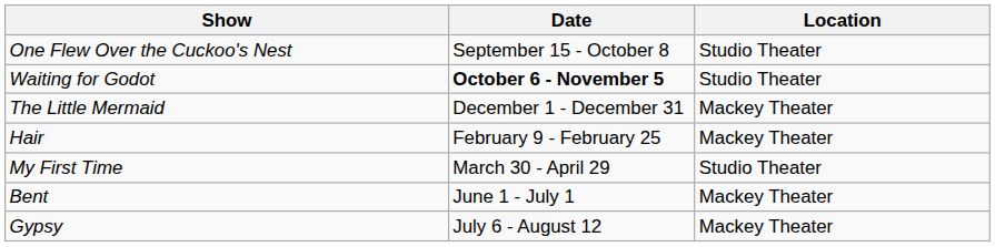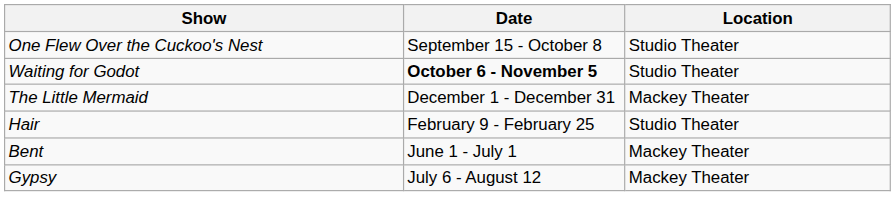Hair | Location: Mackey Theater -> Studio Theater
- row: My First Time | March 30 - April 29 | Studio Theater
